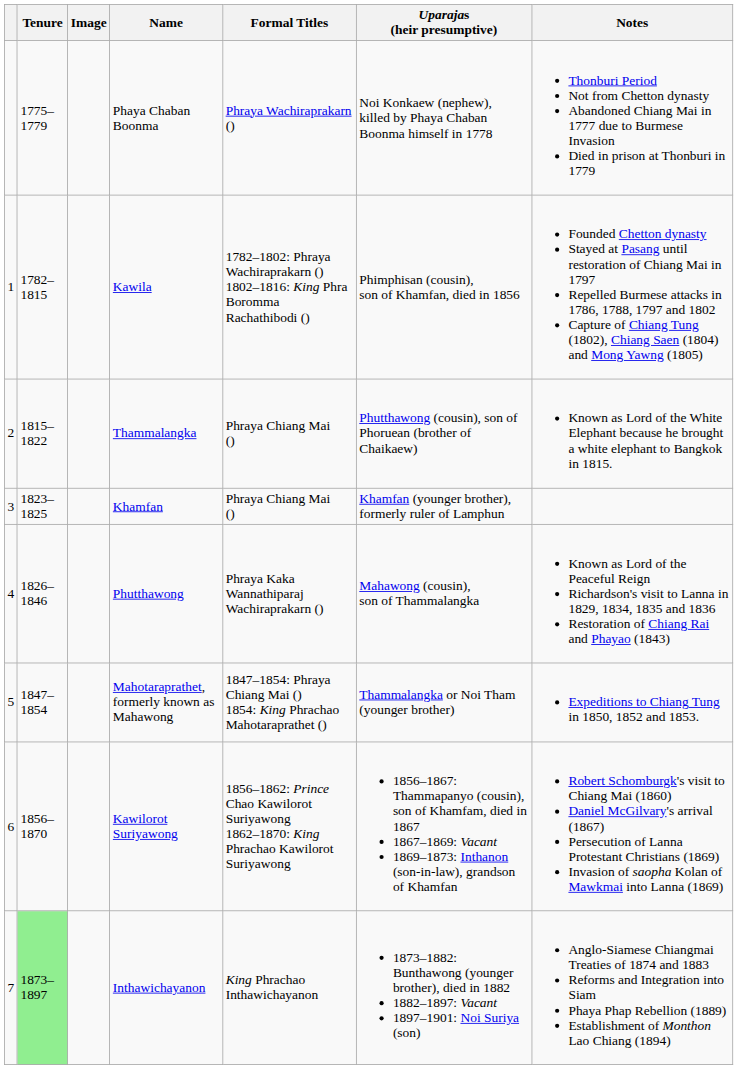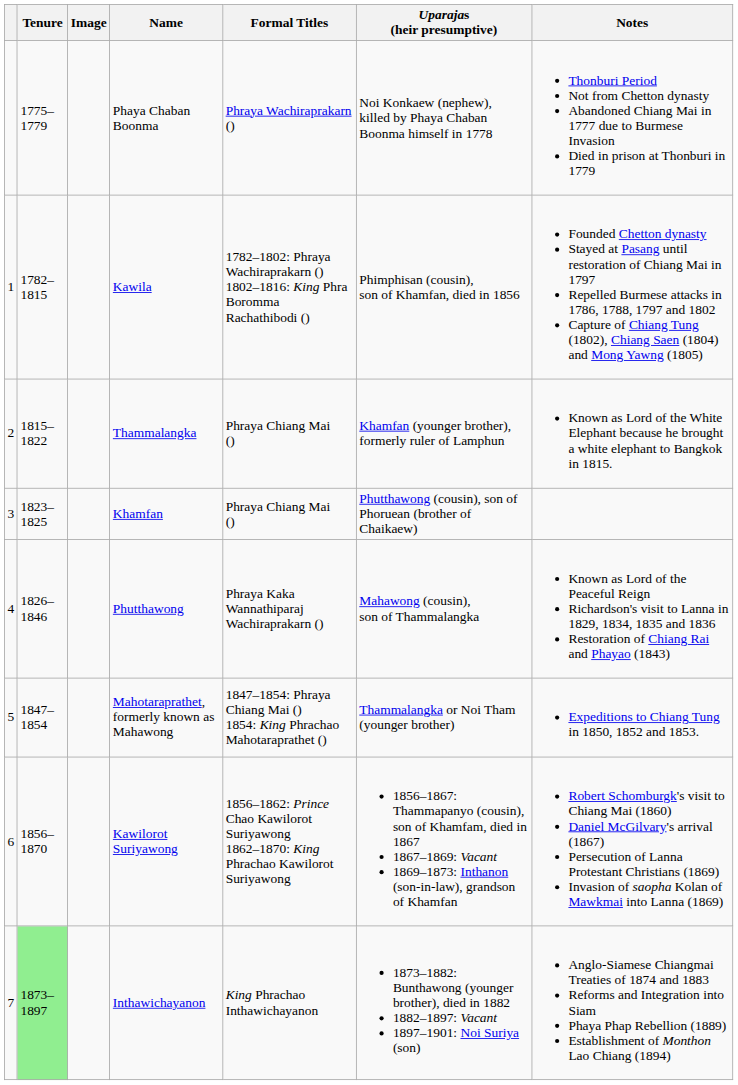Thammalangka | Uparajas (heir presumptive): Phutthawong (cousin), son of Phoruean (brother of Chaikaew) -> Khamfan (younger brother), formerly ruler of Lamphun
Khamfan | Uparajas (heir presumptive): Khamfan (younger brother), formerly ruler of Lamphun -> Phutthawong (cousin), son of Phoruean (brother of Chaikaew)
